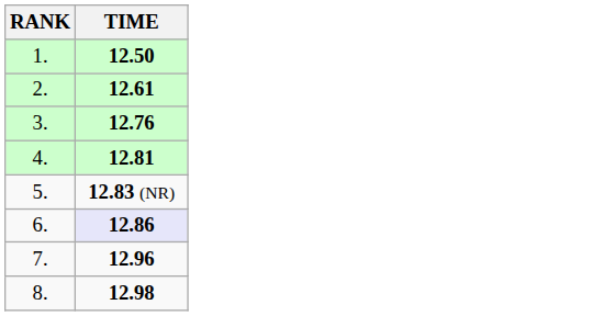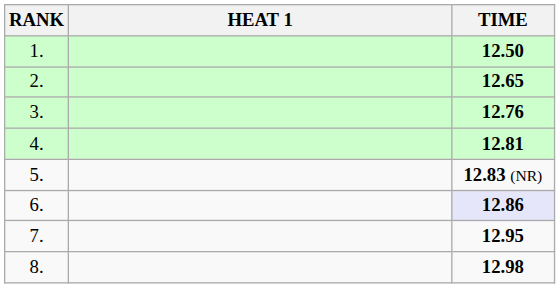+ column: HEAT 1
2. | TIME: 12.61 -> 12.65
7. | TIME: 12.96 -> 12.95
